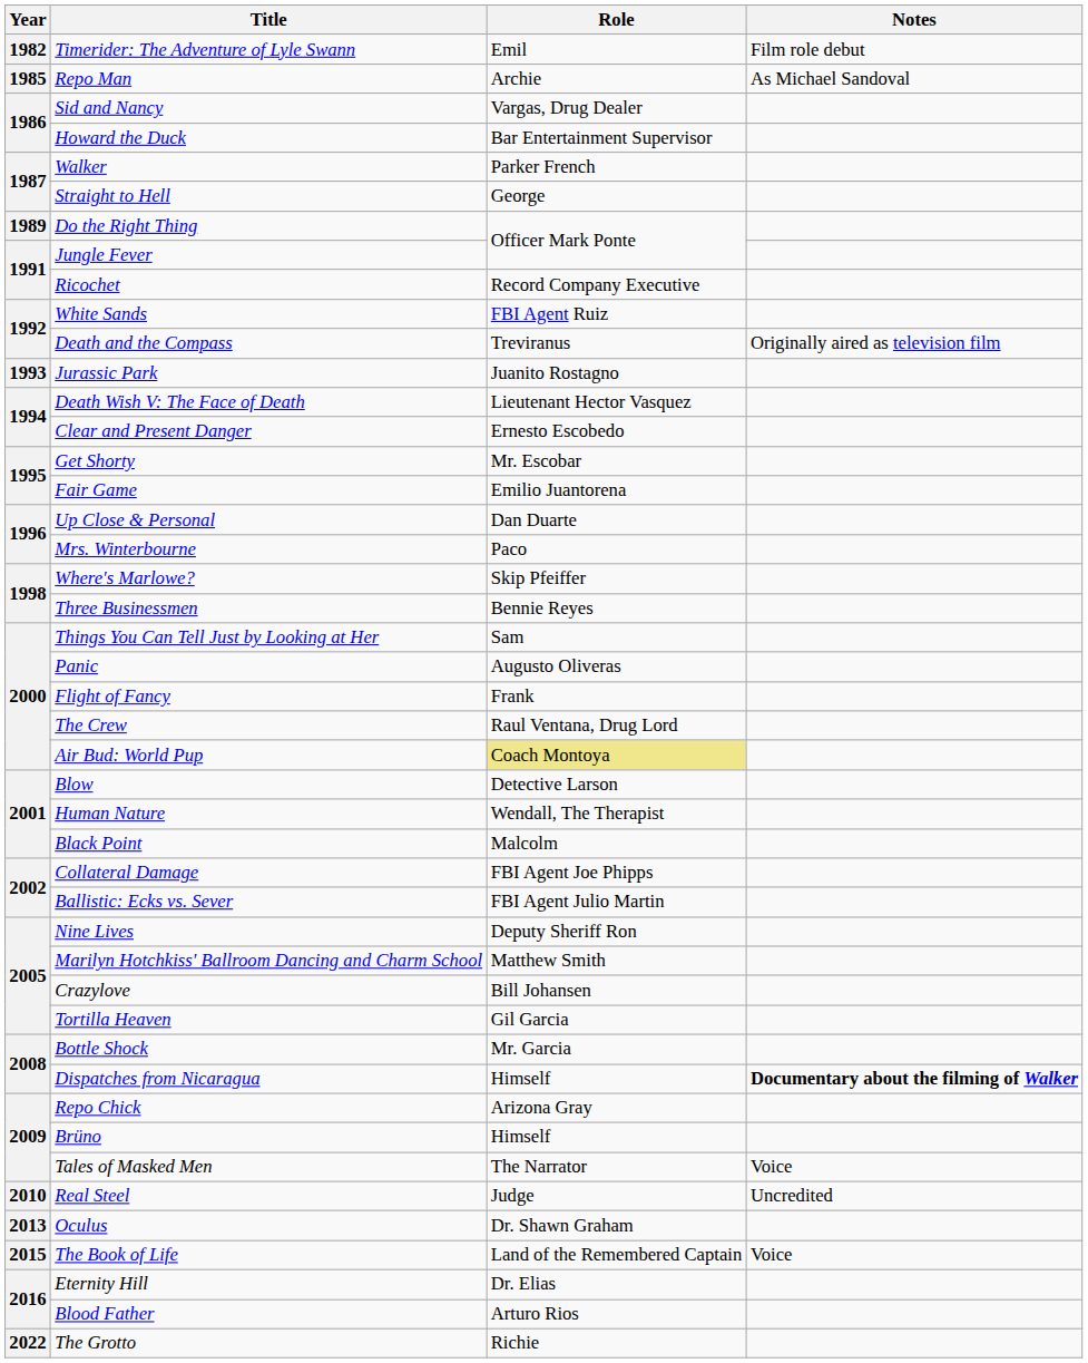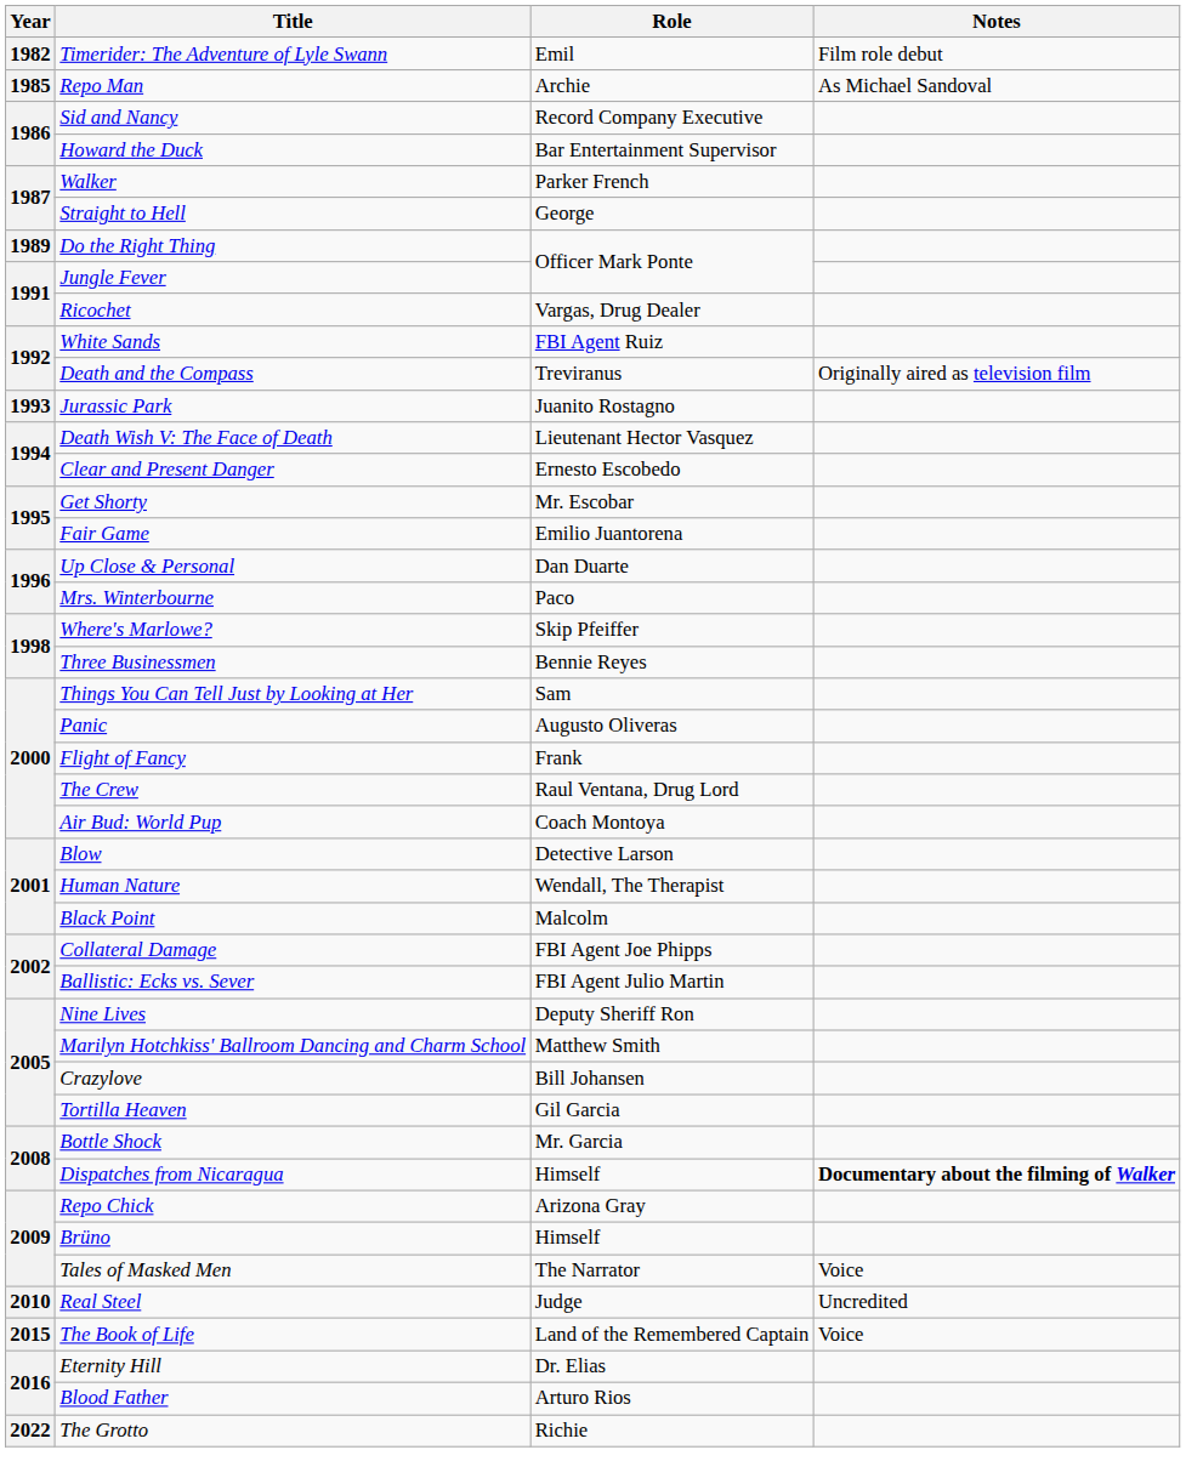Sid and Nancy | Role: Vargas, Drug Dealer -> Record Company Executive
Ricochet | Role: Record Company Executive -> Vargas, Drug Dealer
Air Bud: World Pup | Role: khaki background -> no background
- row: 2013 | Oculus | Dr. Shawn Graham
